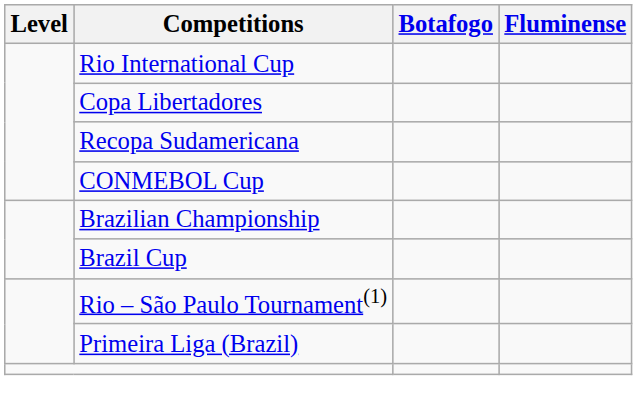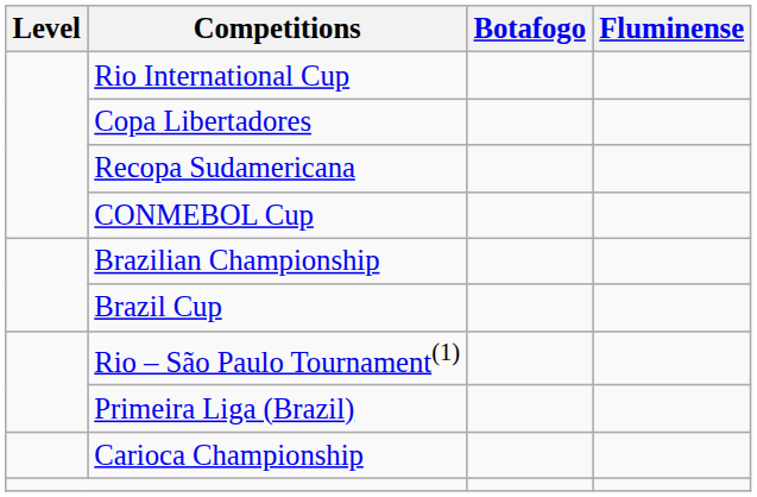+ row: Carioca Championship
